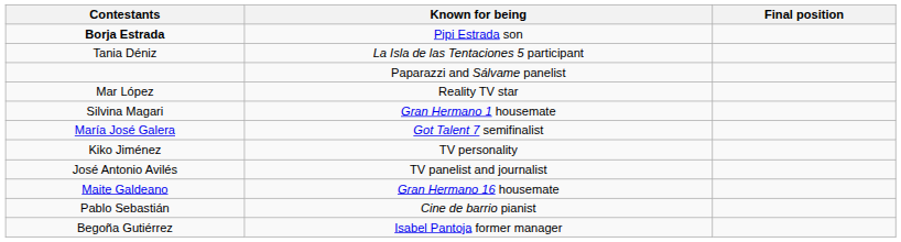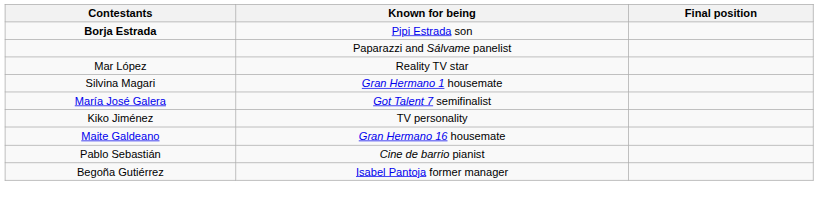- row: Tania Déniz | La Isla de las Tentaciones 5 participant
- row: José Antonio Avilés | TV panelist and journalist
